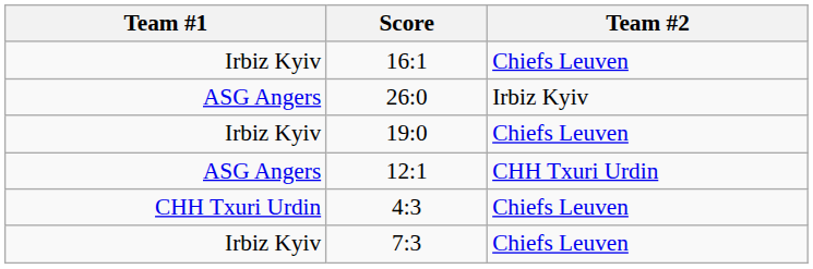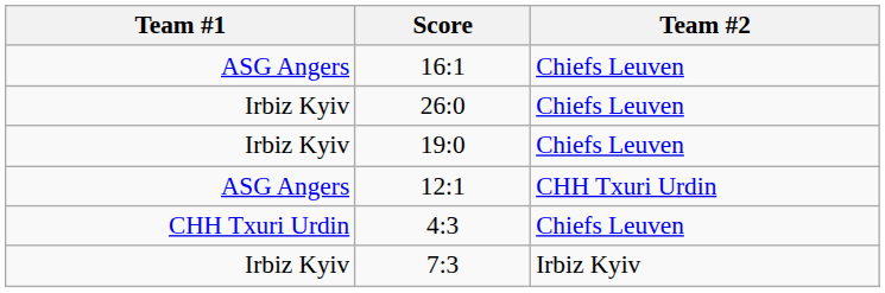16:1 | Team #1: Irbiz Kyiv -> ASG Angers
26:0 | Team #1: ASG Angers -> Irbiz Kyiv
26:0 | Team #2: Irbiz Kyiv -> Chiefs Leuven
7:3 | Team #2: Chiefs Leuven -> Irbiz Kyiv
